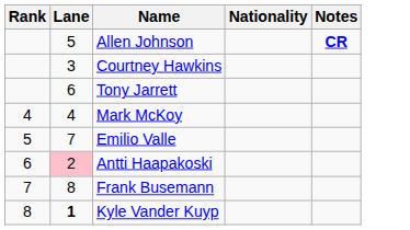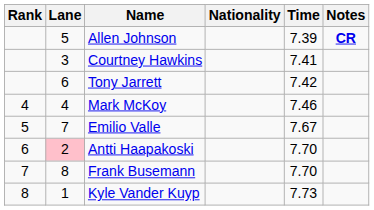+ column: Time | 7.39 | 7.41 | 7.42 | 7.46 | 7.67 | 7.70 | 7.70 | 7.73
Kyle Vander Kuyp | Lane: bold -> normal
